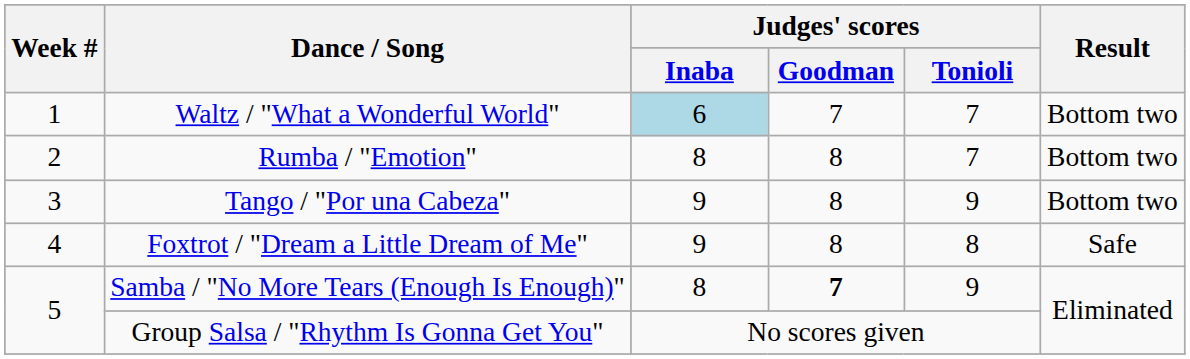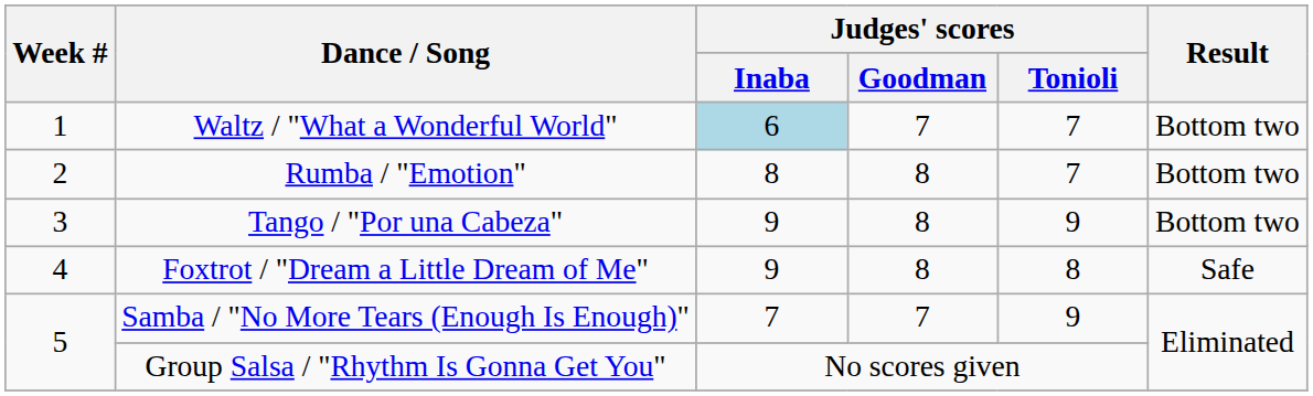Samba / "No More Tears (Enough Is Enough)" | Judges' scores / Inaba: 8 -> 7
Samba / "No More Tears (Enough Is Enough)" | Judges' scores / Goodman: bold -> normal
